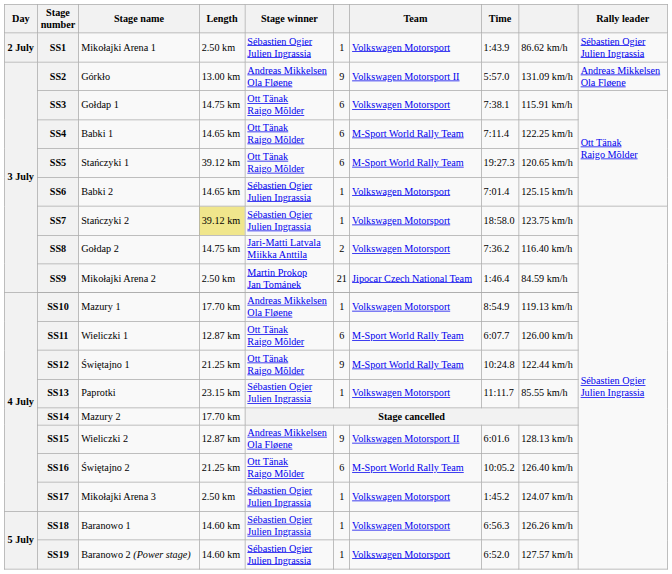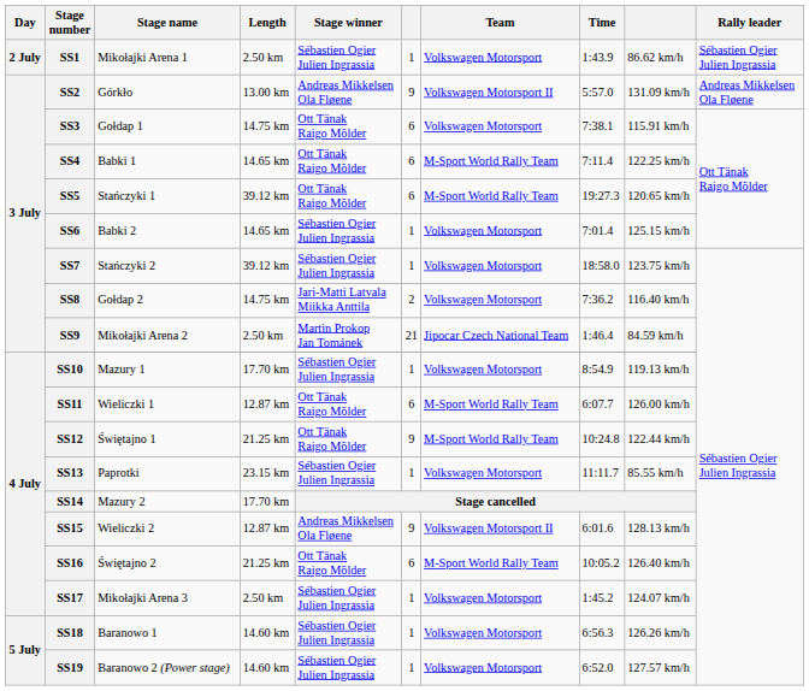SS7 | Length: khaki background -> no background
SS10 | Stage winner: Andreas Mikkelsen Ola Fløene -> Sébastien Ogier Julien Ingrassia
